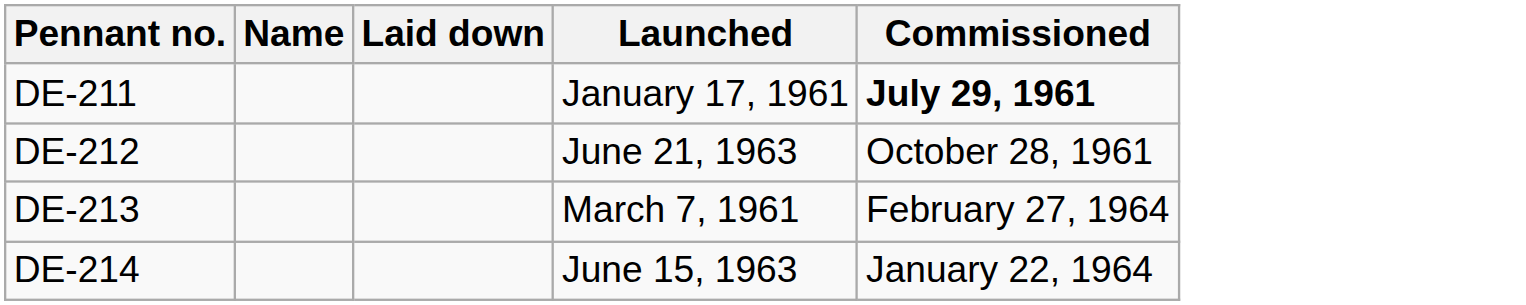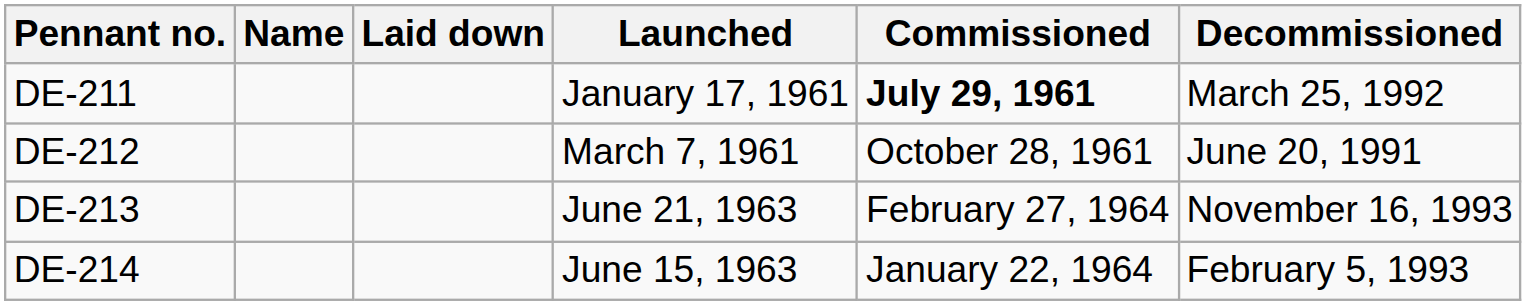+ column: Decommissioned | March 25, 1992 | June 20, 1991 | November 16, 1993 | February 5, 1993
DE-212 | Launched: June 21, 1963 -> March 7, 1961
DE-213 | Launched: March 7, 1961 -> June 21, 1963
